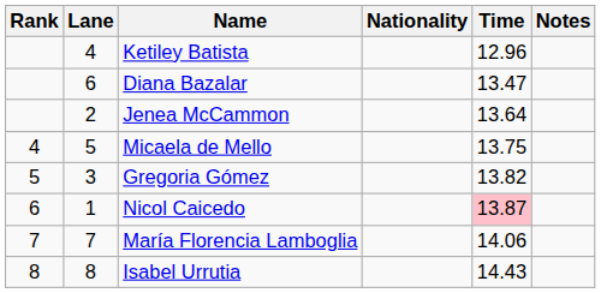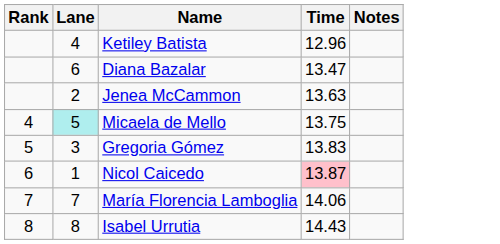- column: Nationality
Jenea McCammon | Time: 13.64 -> 13.63
Micaela de Mello | Lane: no background -> paleturquoise background
Gregoria Gómez | Time: 13.82 -> 13.83
